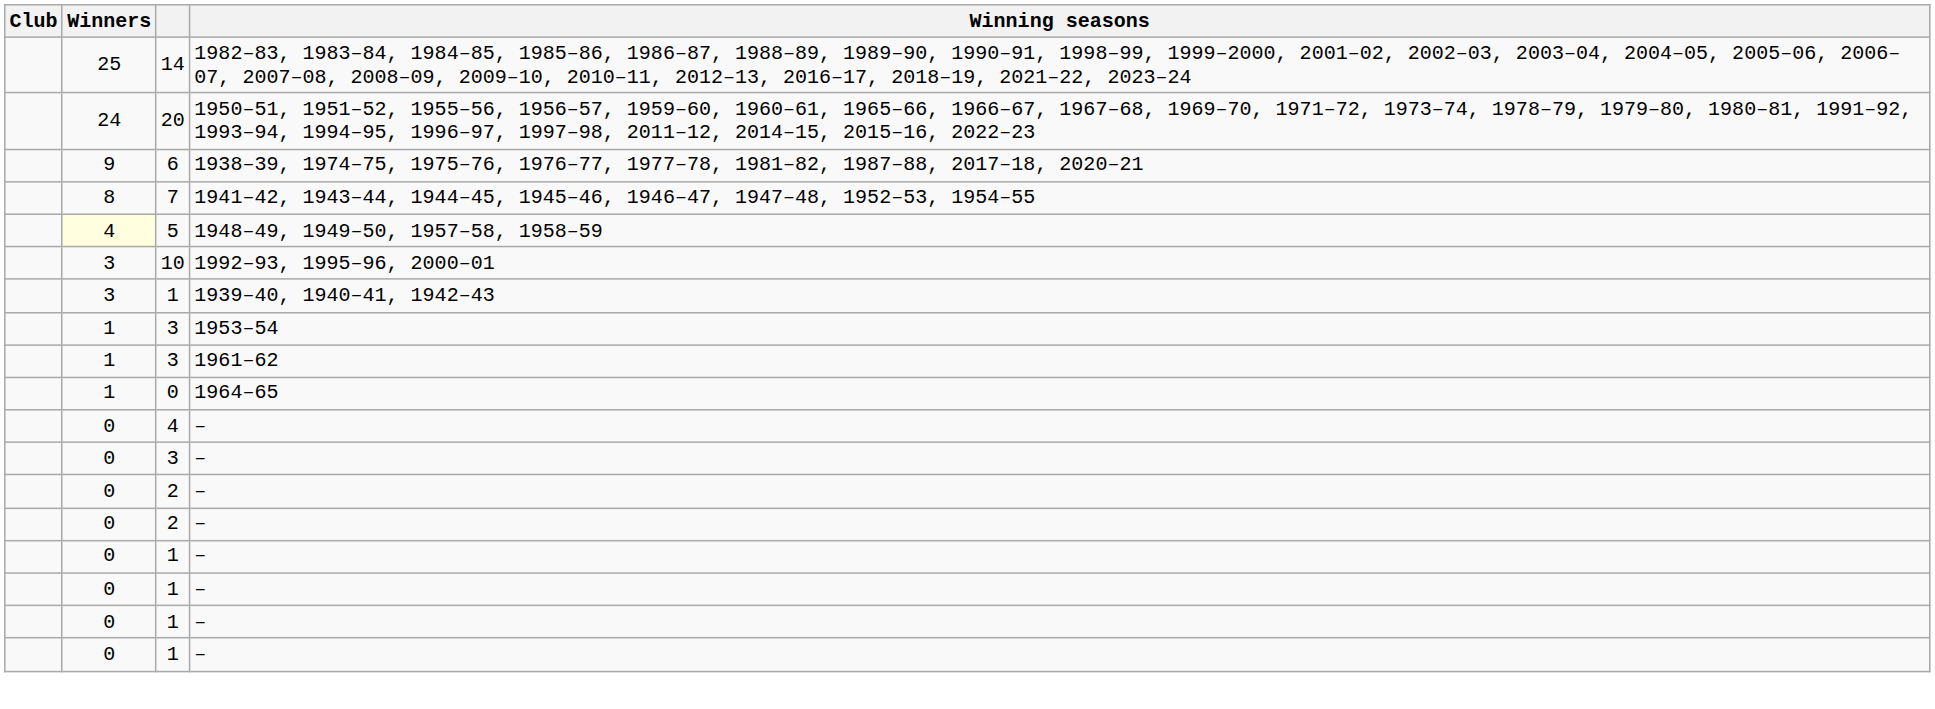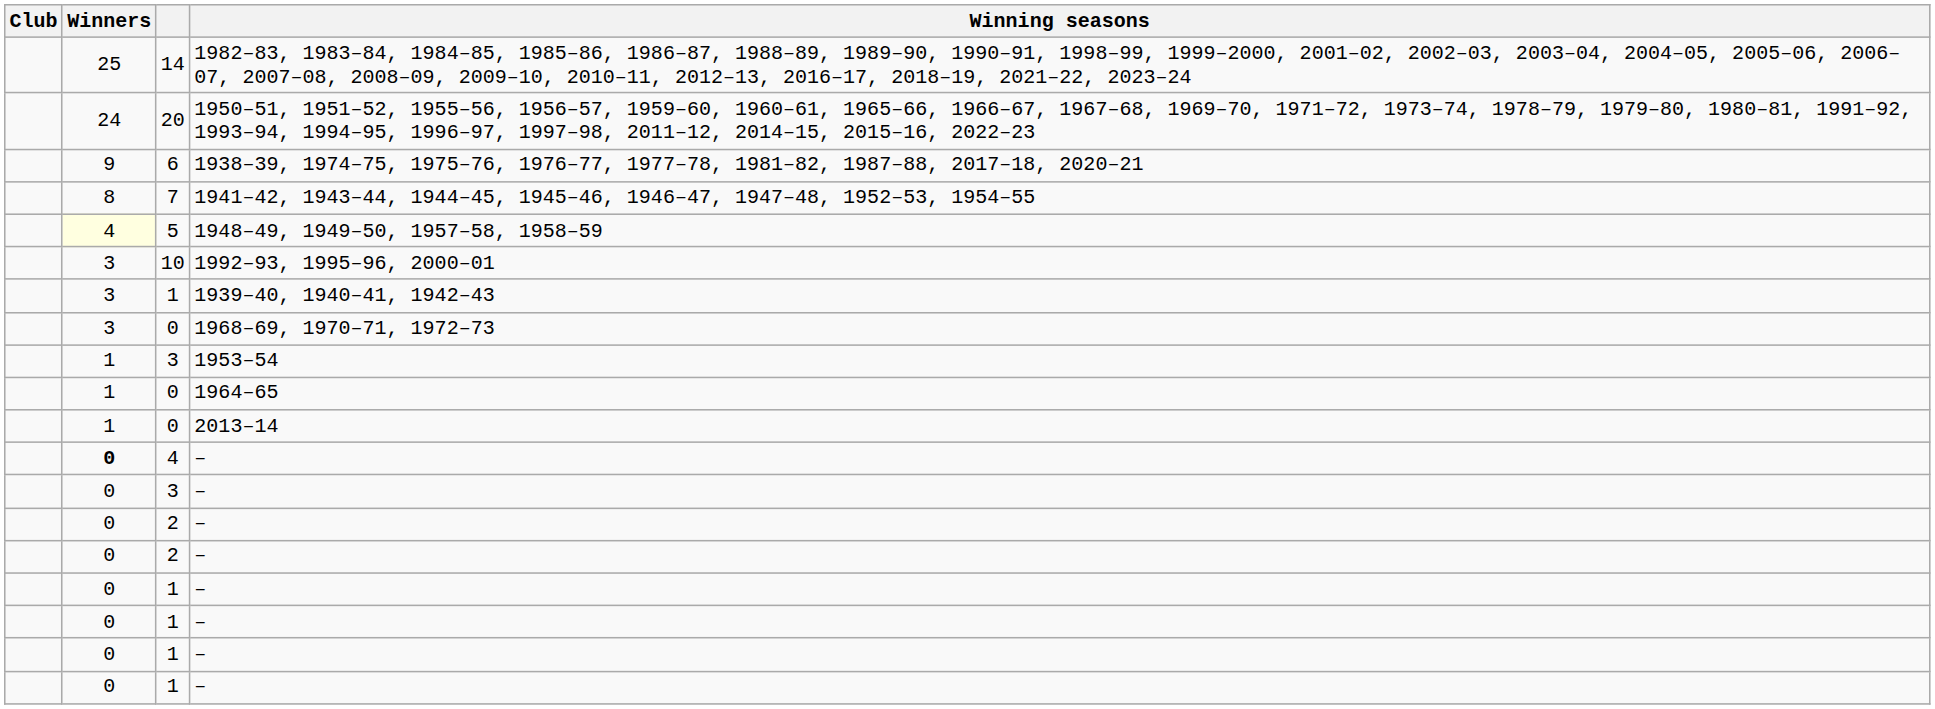+ row: 3 | 0 | 1968–69, 1970–71, 1972–73
- row: 1 | 3 | 1961–62
+ row: 1 | 0 | 2013–14
4 / – | Winners: normal -> bold
